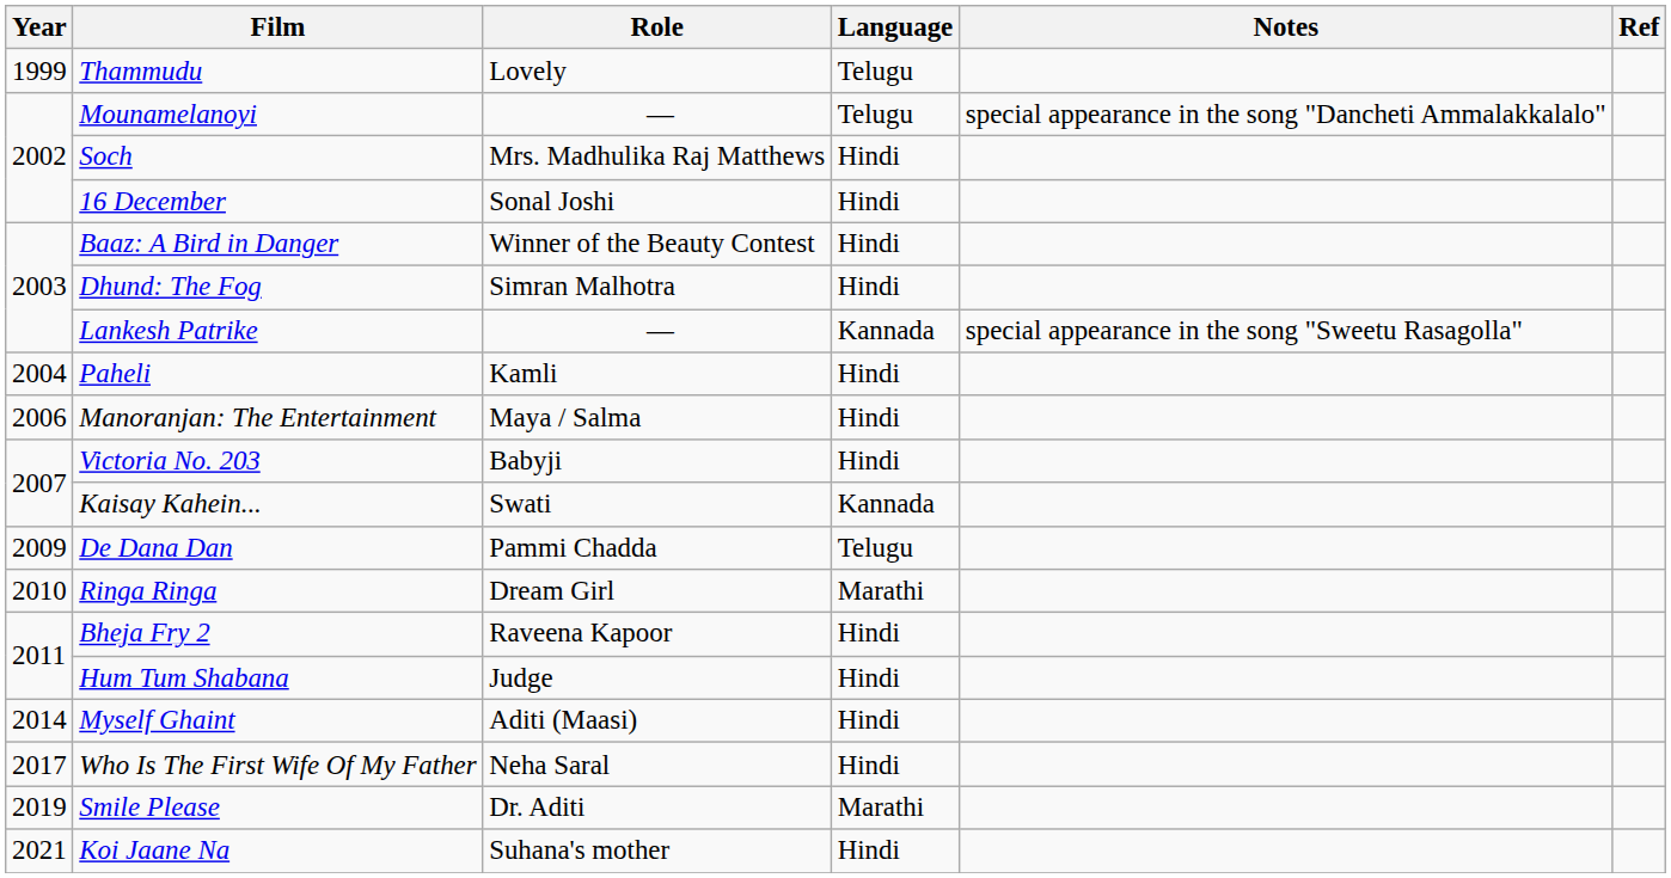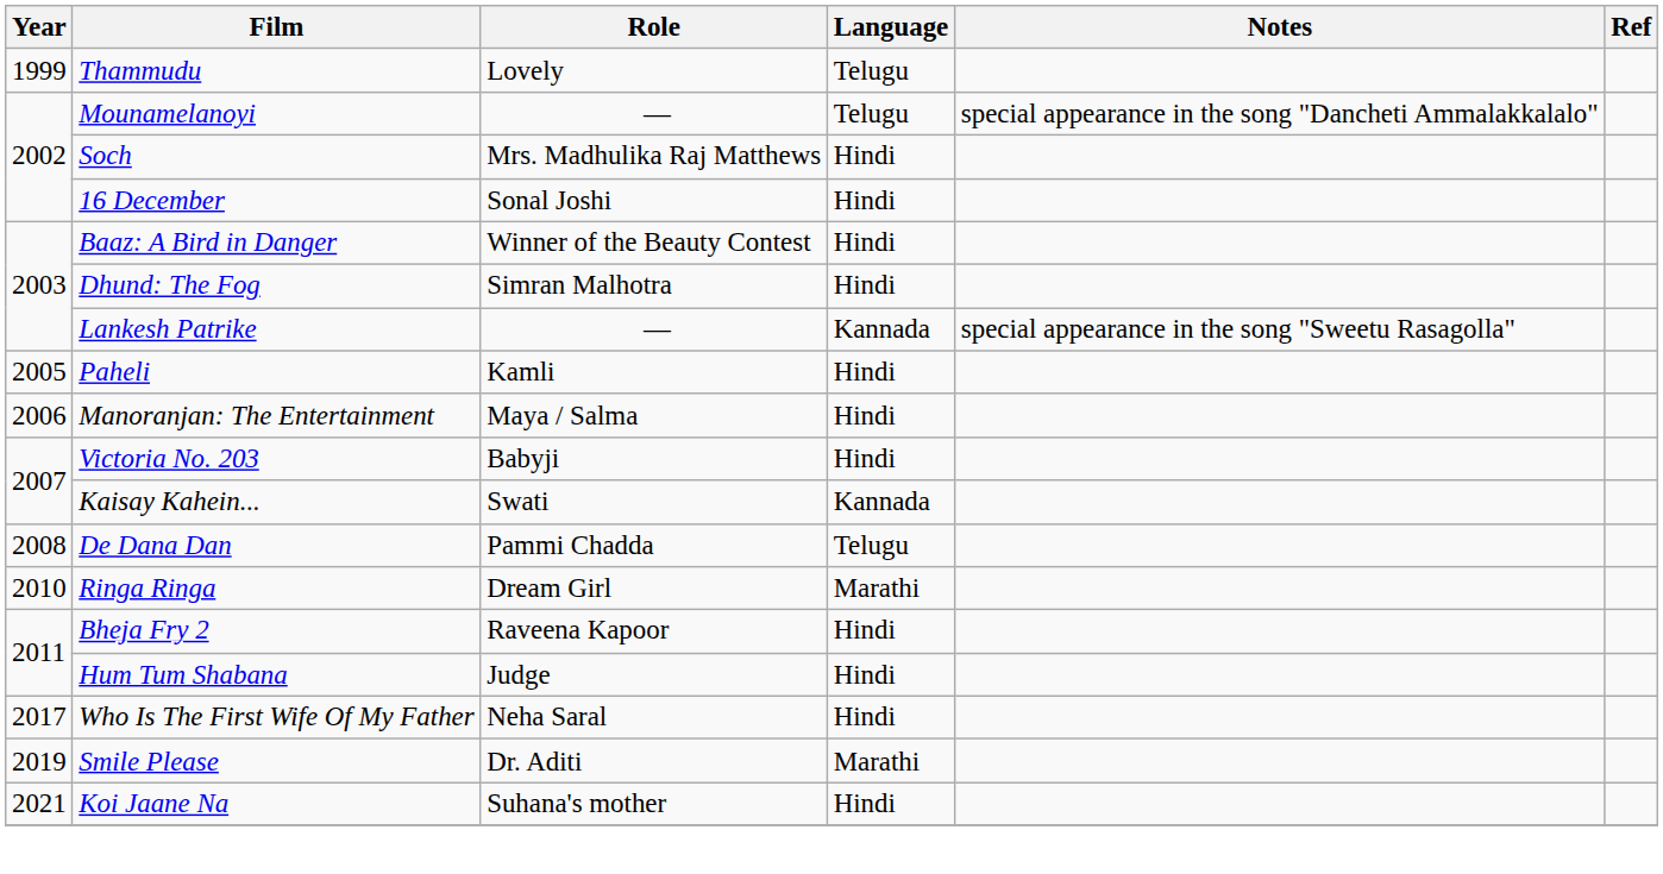Paheli | Year: 2004 -> 2005
De Dana Dan | Year: 2009 -> 2008
- row: 2014 | Myself Ghaint | Aditi (Maasi) | Hindi
